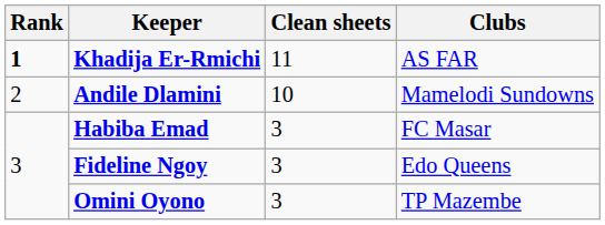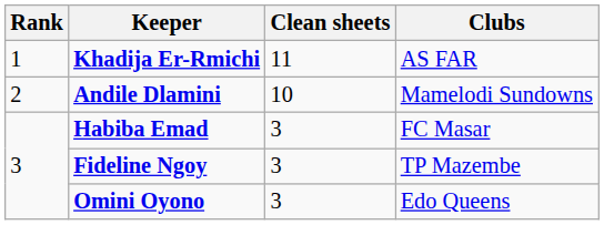Khadija Er-Rmichi | Rank: bold -> normal
Fideline Ngoy | Clubs: Edo Queens -> TP Mazembe
Omini Oyono | Clubs: TP Mazembe -> Edo Queens
